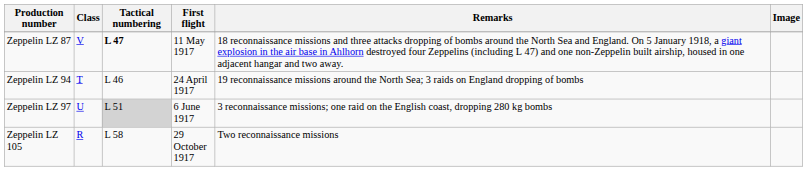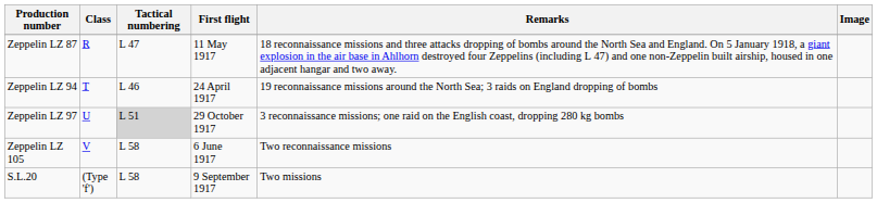Zeppelin LZ 87 | Class: V -> R
Zeppelin LZ 87 | Tactical numbering: bold -> normal
Zeppelin LZ 97 | First flight: 6 June 1917 -> 29 October 1917
Zeppelin LZ 105 | Class: R -> V
Zeppelin LZ 105 | First flight: 29 October 1917 -> 6 June 1917
+ row: S.L.20 | (Type 'f') | L 58 | 9 September 1917 | Two missions
